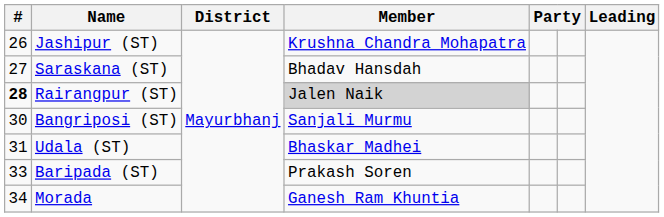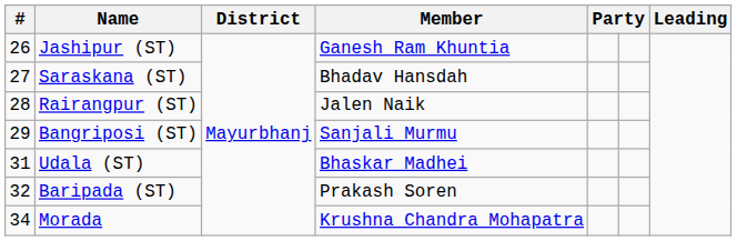Jashipur (ST) | Member: Krushna Chandra Mohapatra -> Ganesh Ram Khuntia
Rairangpur (ST) | #: bold -> normal
Rairangpur (ST) | Member: lightgrey background -> no background
Bangriposi (ST) | #: 30 -> 29
Baripada (ST) | #: 33 -> 32
Morada | Member: Ganesh Ram Khuntia -> Krushna Chandra Mohapatra
